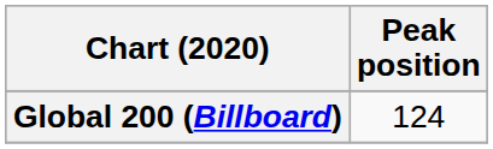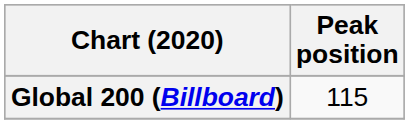Global 200 (Billboard) | Peak position: 124 -> 115
